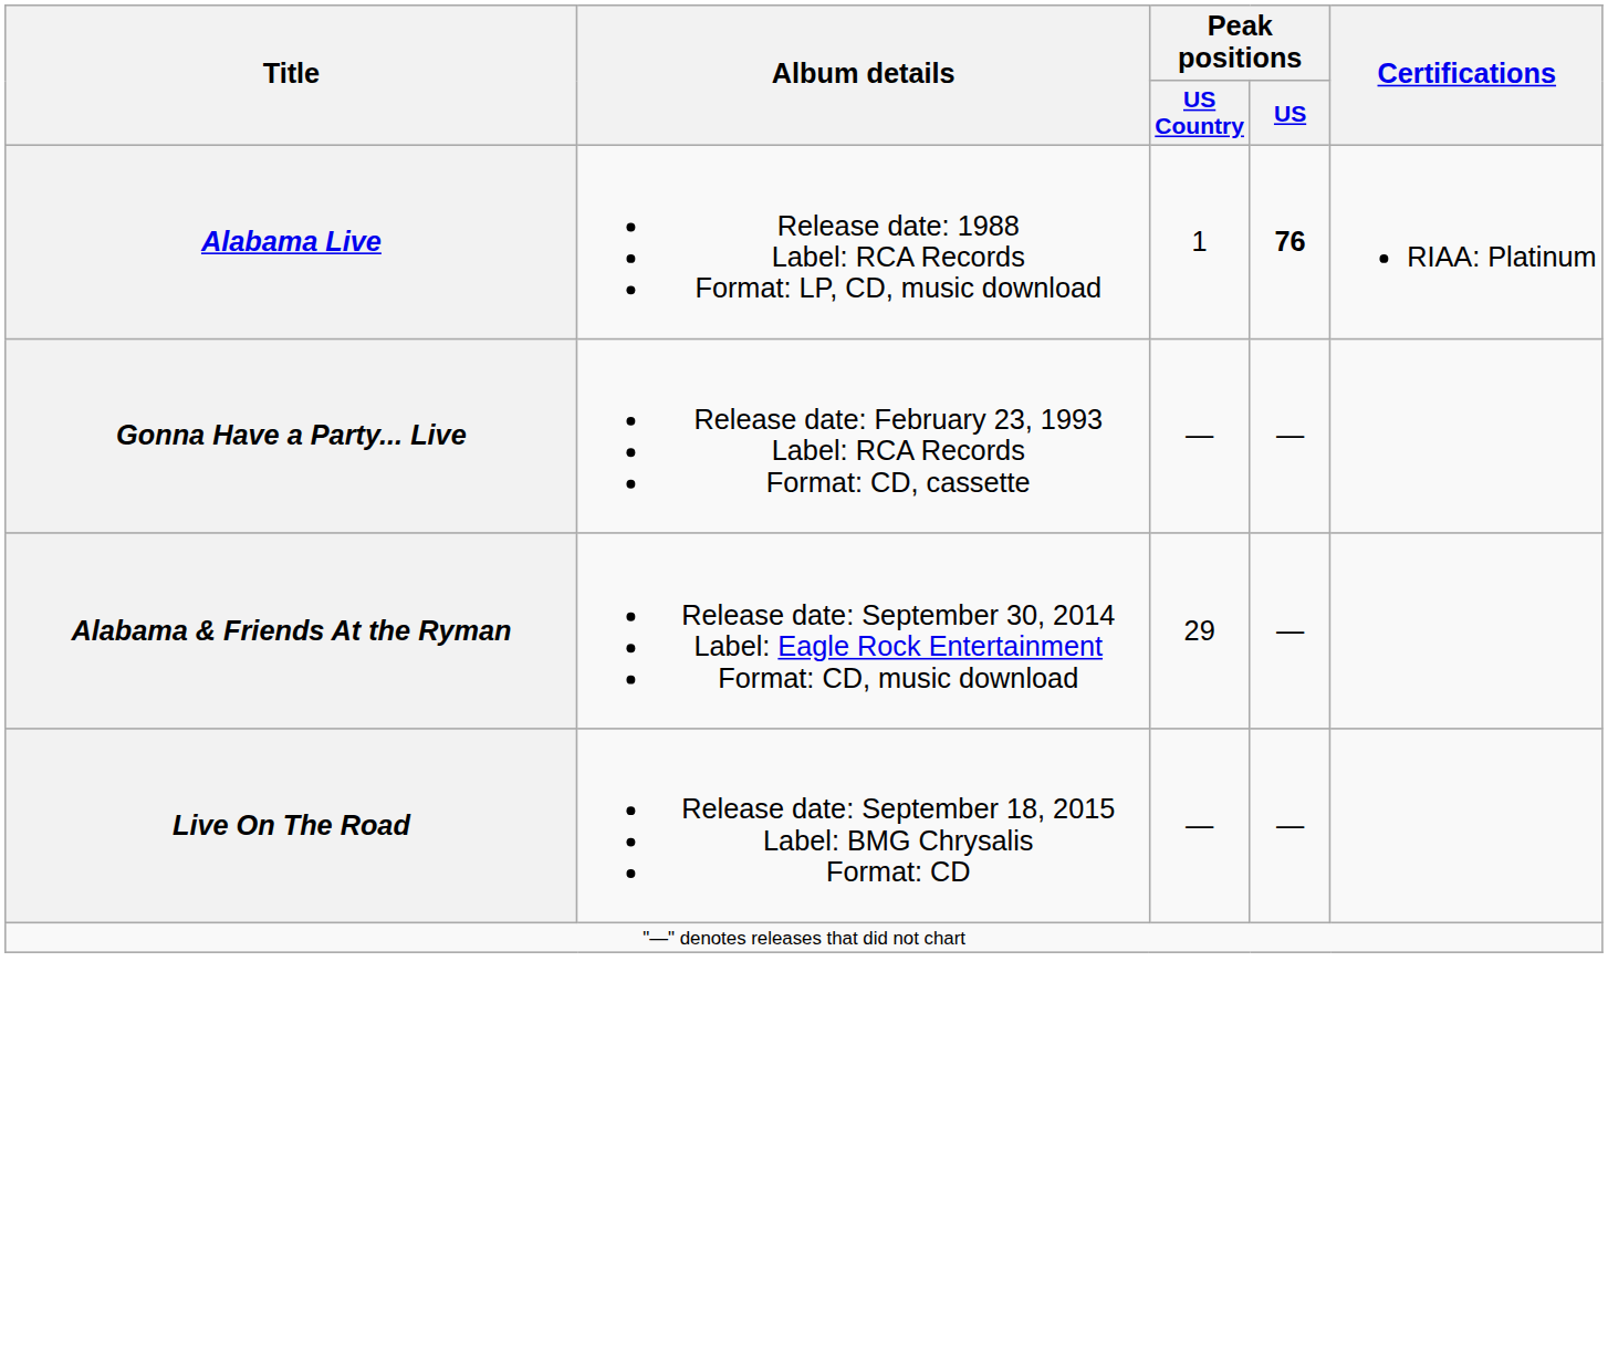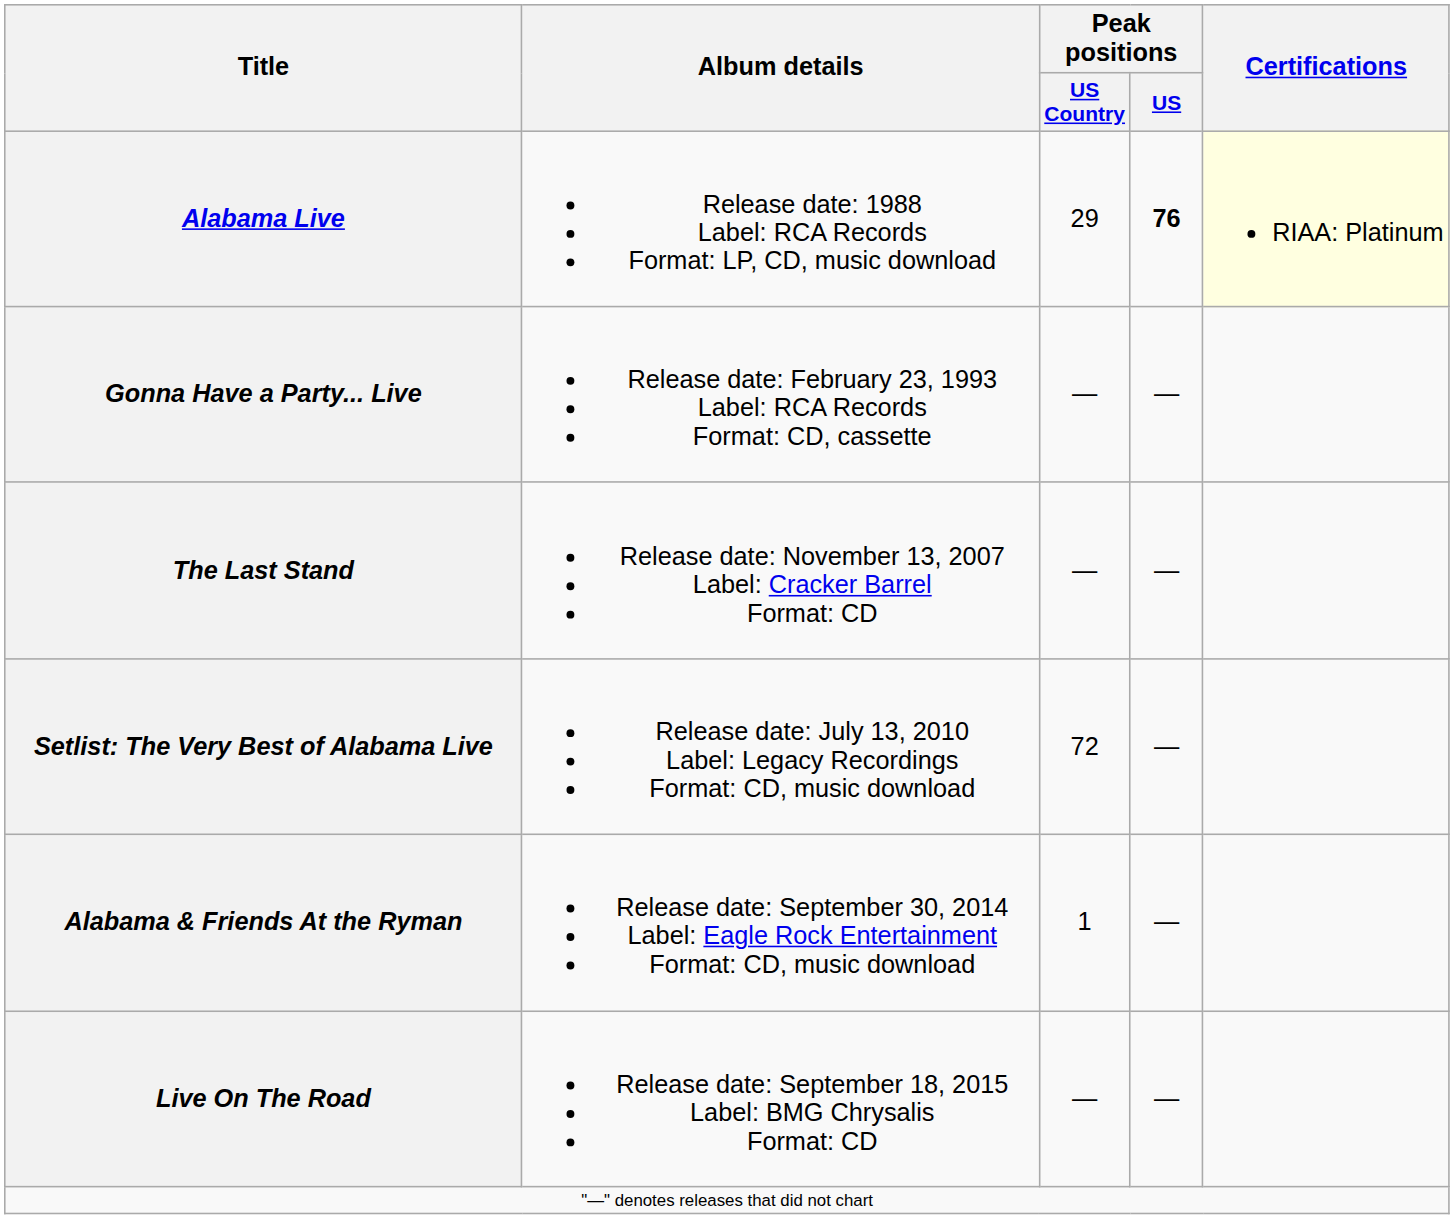Alabama Live | Peak positions / US Country: 1 -> 29
Alabama Live | Certifications: no background -> lightyellow background
+ row: The Last Stand | Release date: November 13, 2007 Label: Cracker Barrel Format: CD | — | —
+ row: Setlist: The Very Best of Alabama Live | Release date: July 13, 2010 Label: Legacy Recordings Format: CD, music download | 72 | —
Alabama & Friends At the Ryman | Peak positions / US Country: 29 -> 1
